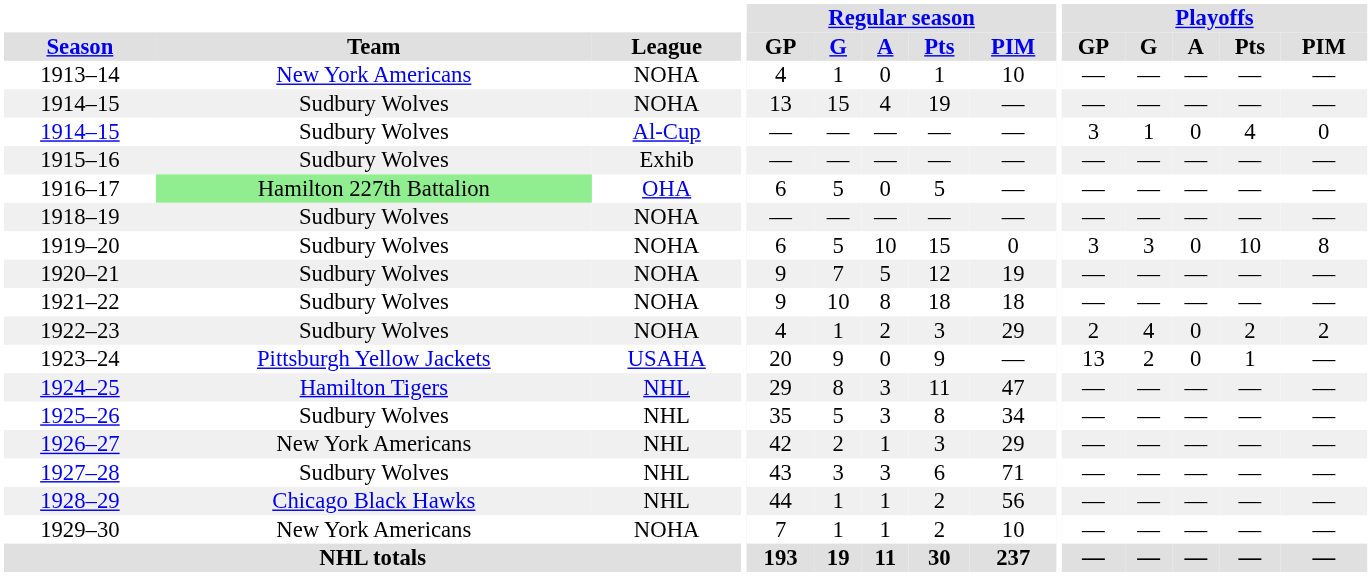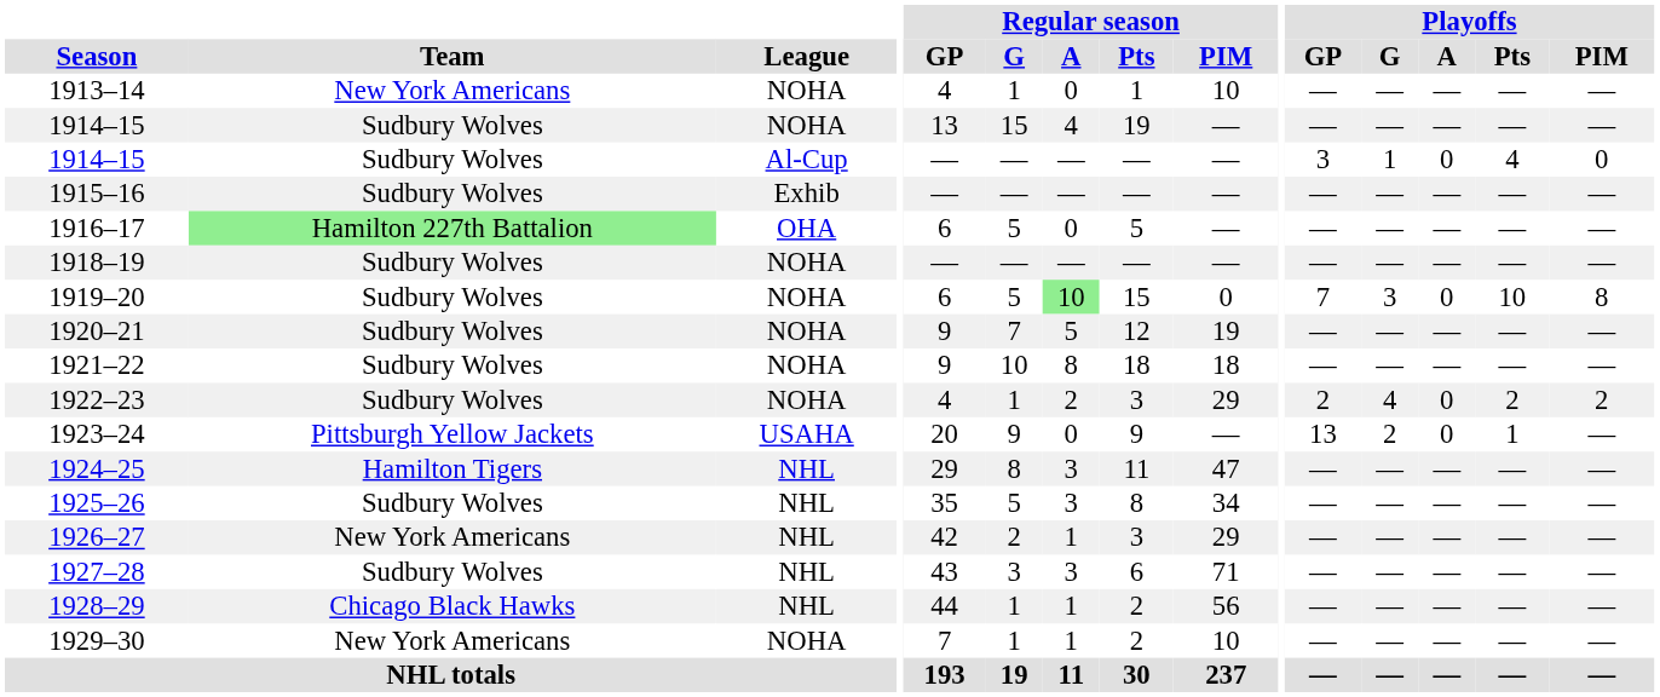1919–20 | Regular season / A: no background -> lightgreen background
1919–20 | Playoffs / GP: 3 -> 7
